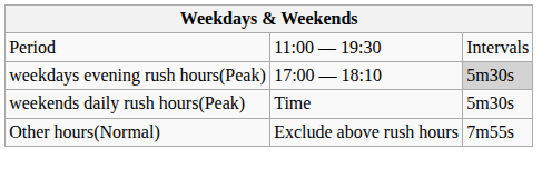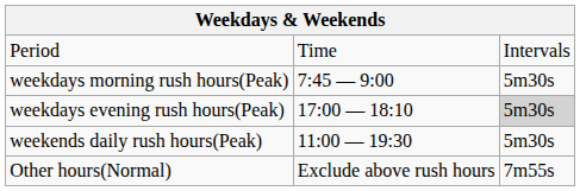Period | column 2: 11:00 — 19:30 -> Time
+ row: weekdays morning rush hours(Peak) | 7:45 — 9:00 | 5m30s
weekends daily rush hours(Peak) | column 2: Time -> 11:00 — 19:30
